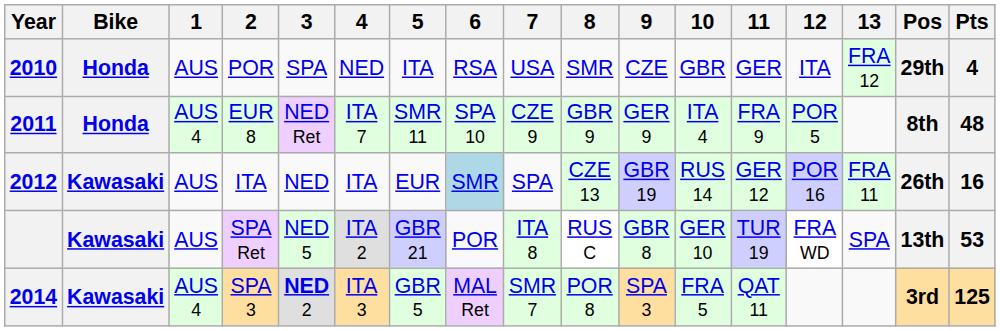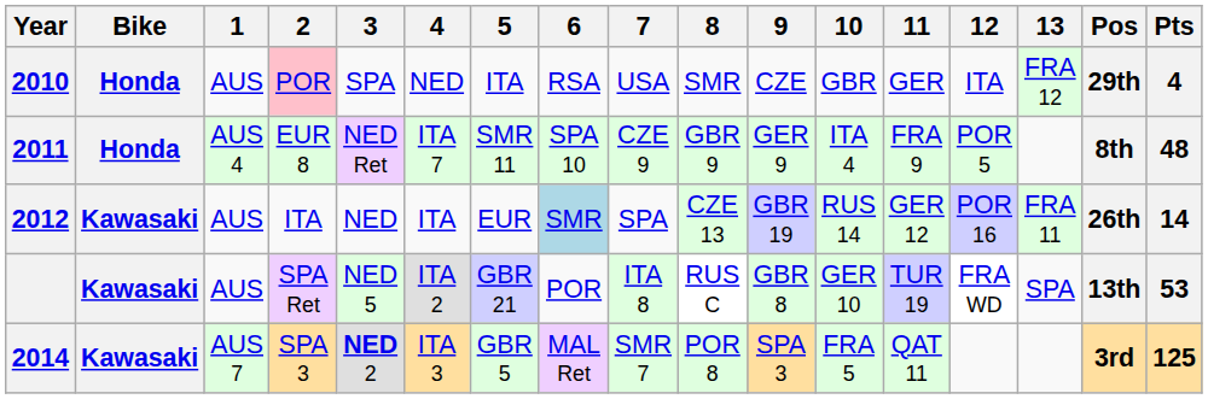2010 | 2: no background -> pink background
2012 | Pts: 16 -> 14
2014 | 1: AUS 4 -> AUS 7
